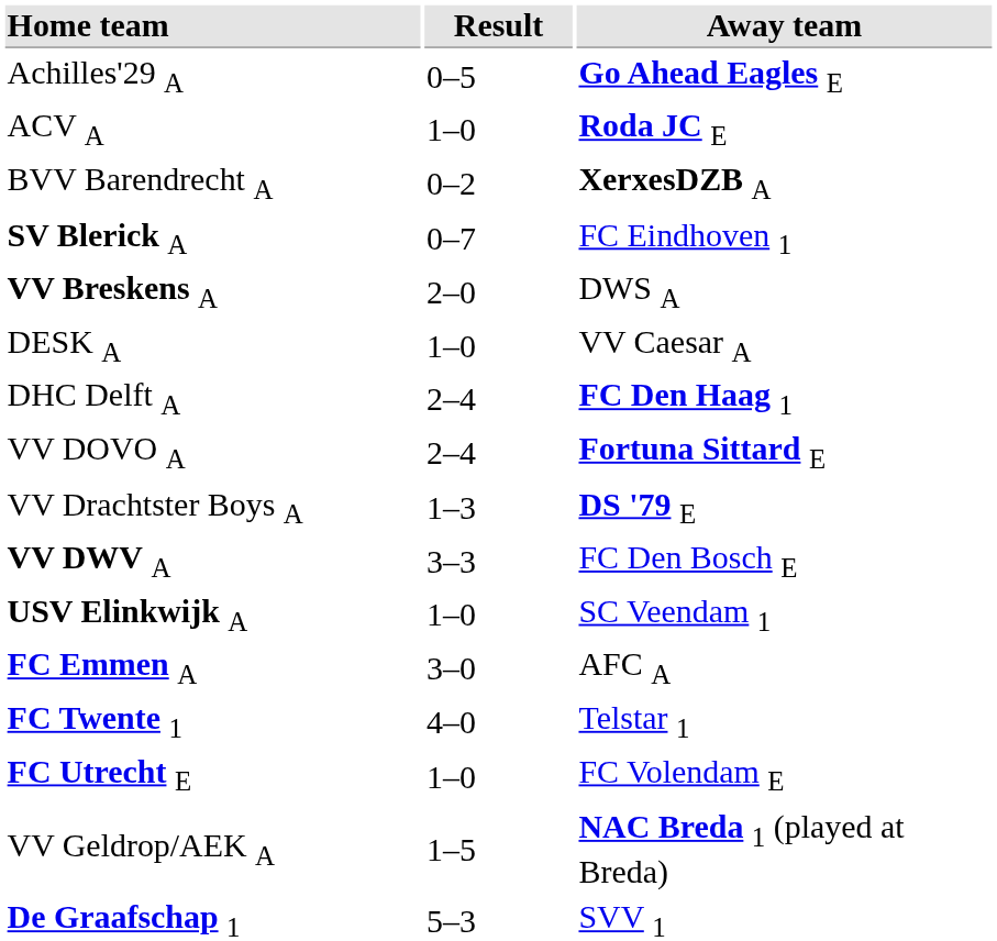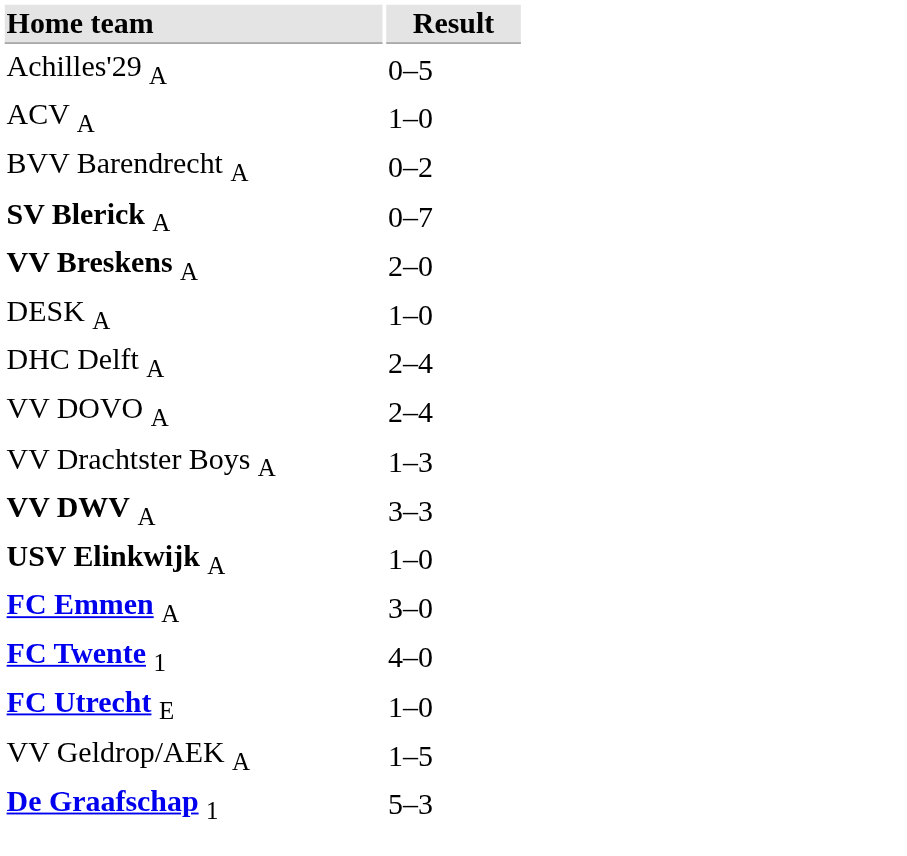- column: Away team | Go Ahead Eagles E | Roda JC E | XerxesDZB A | FC Eindhoven 1 | DWS A | VV Caesar A | FC Den Haag 1 | Fortuna Sittard E | DS '79 E | FC Den Bosch E | SC Veendam 1 | AFC A | Telstar 1 | FC Volendam E | NAC Breda 1 (played at Breda) | SVV 1
